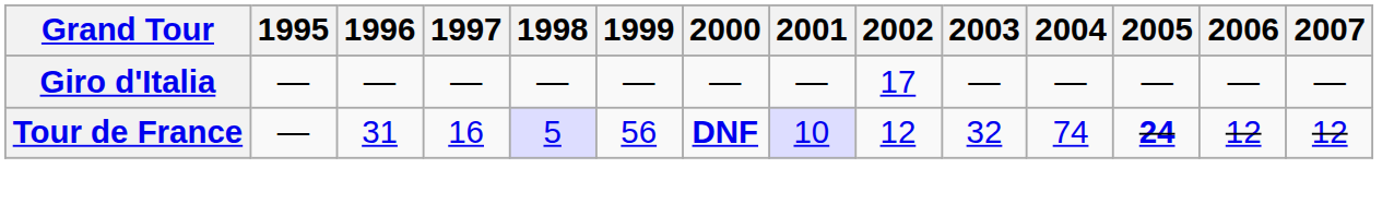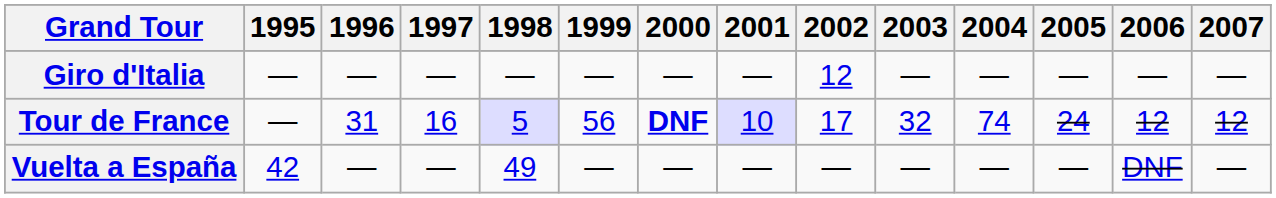Giro d'Italia | 2002: 17 -> 12
Tour de France | 2002: 12 -> 17
Tour de France | 2005: bold -> normal
+ row: Vuelta a España | 42 | — | — | 49 | — | — | — | — | — | — | — | DNF | —
